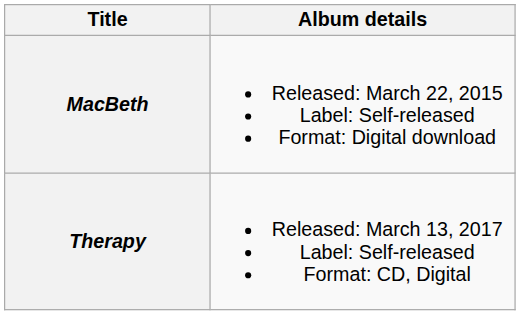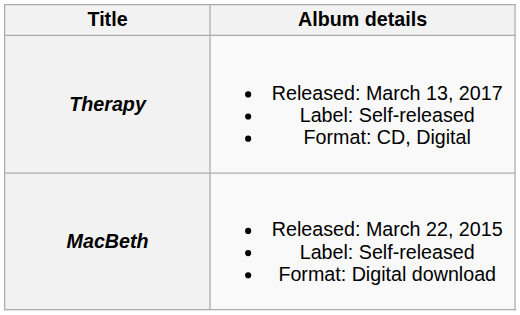rows swapped: MacBeth <-> Therapy
